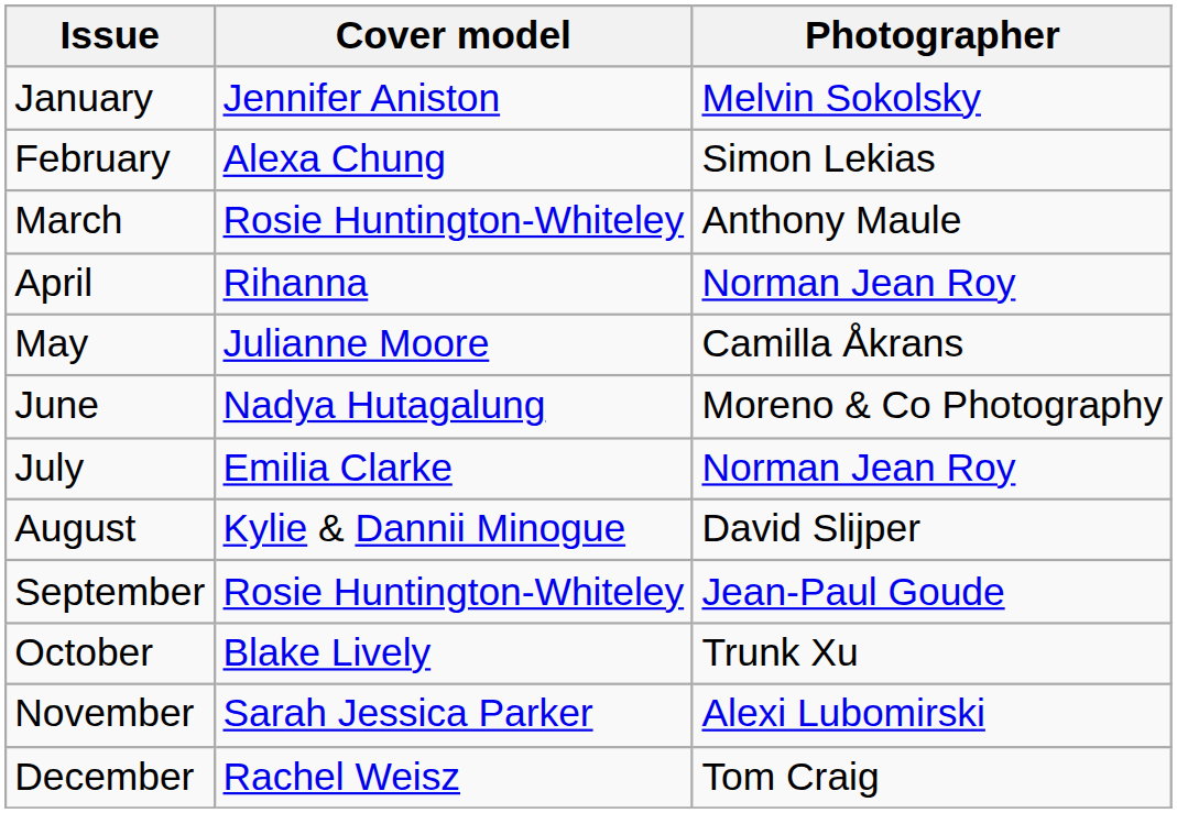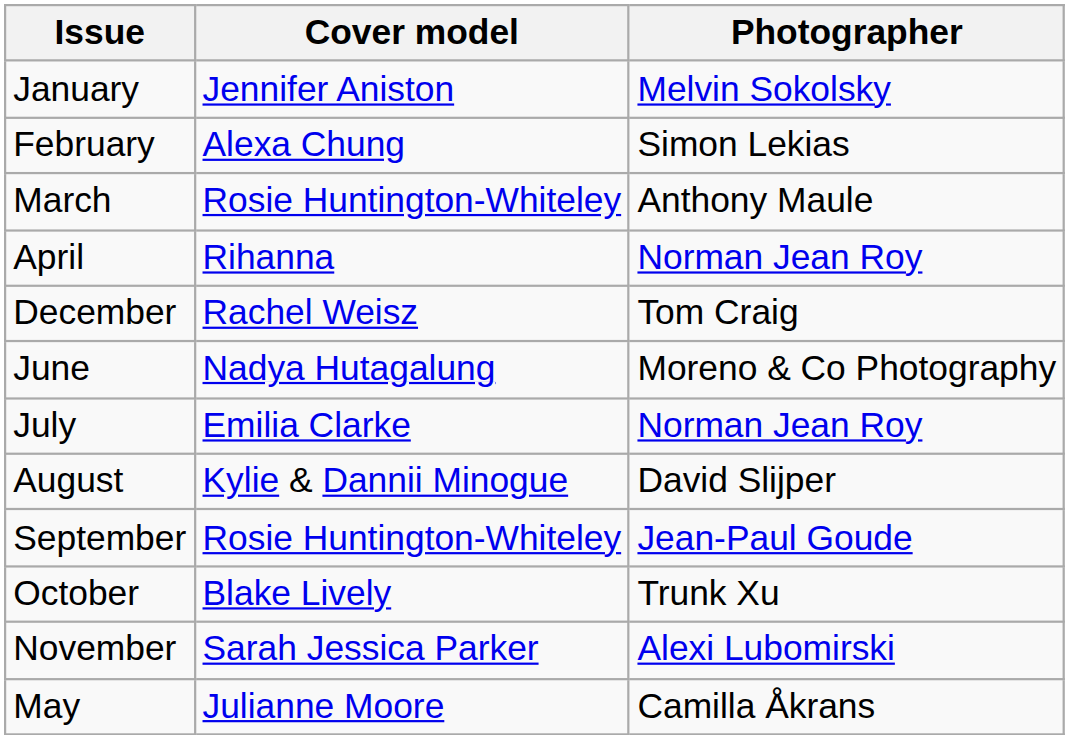rows swapped: May <-> December
